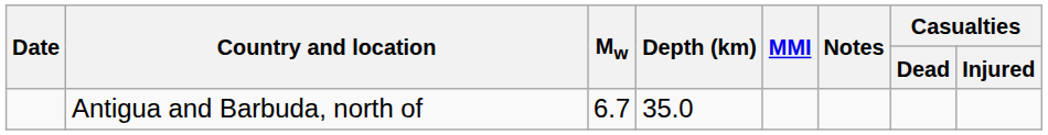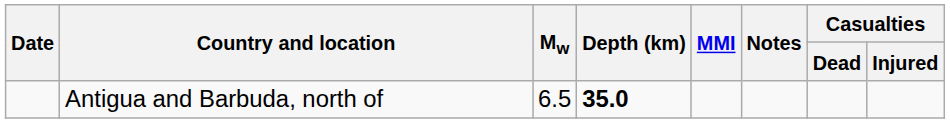Antigua and Barbuda, north of | Mw: 6.7 -> 6.5
Antigua and Barbuda, north of | Depth (km): normal -> bold
